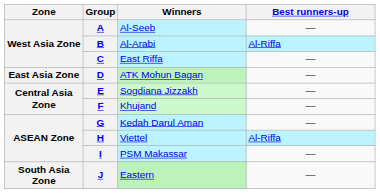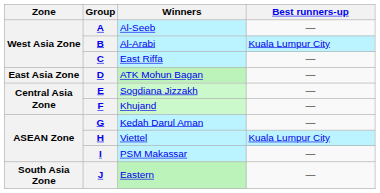B | Best runners-up: Al-Riffa -> Kuala Lumpur City
H | Best runners-up: Al-Riffa -> Kuala Lumpur City
